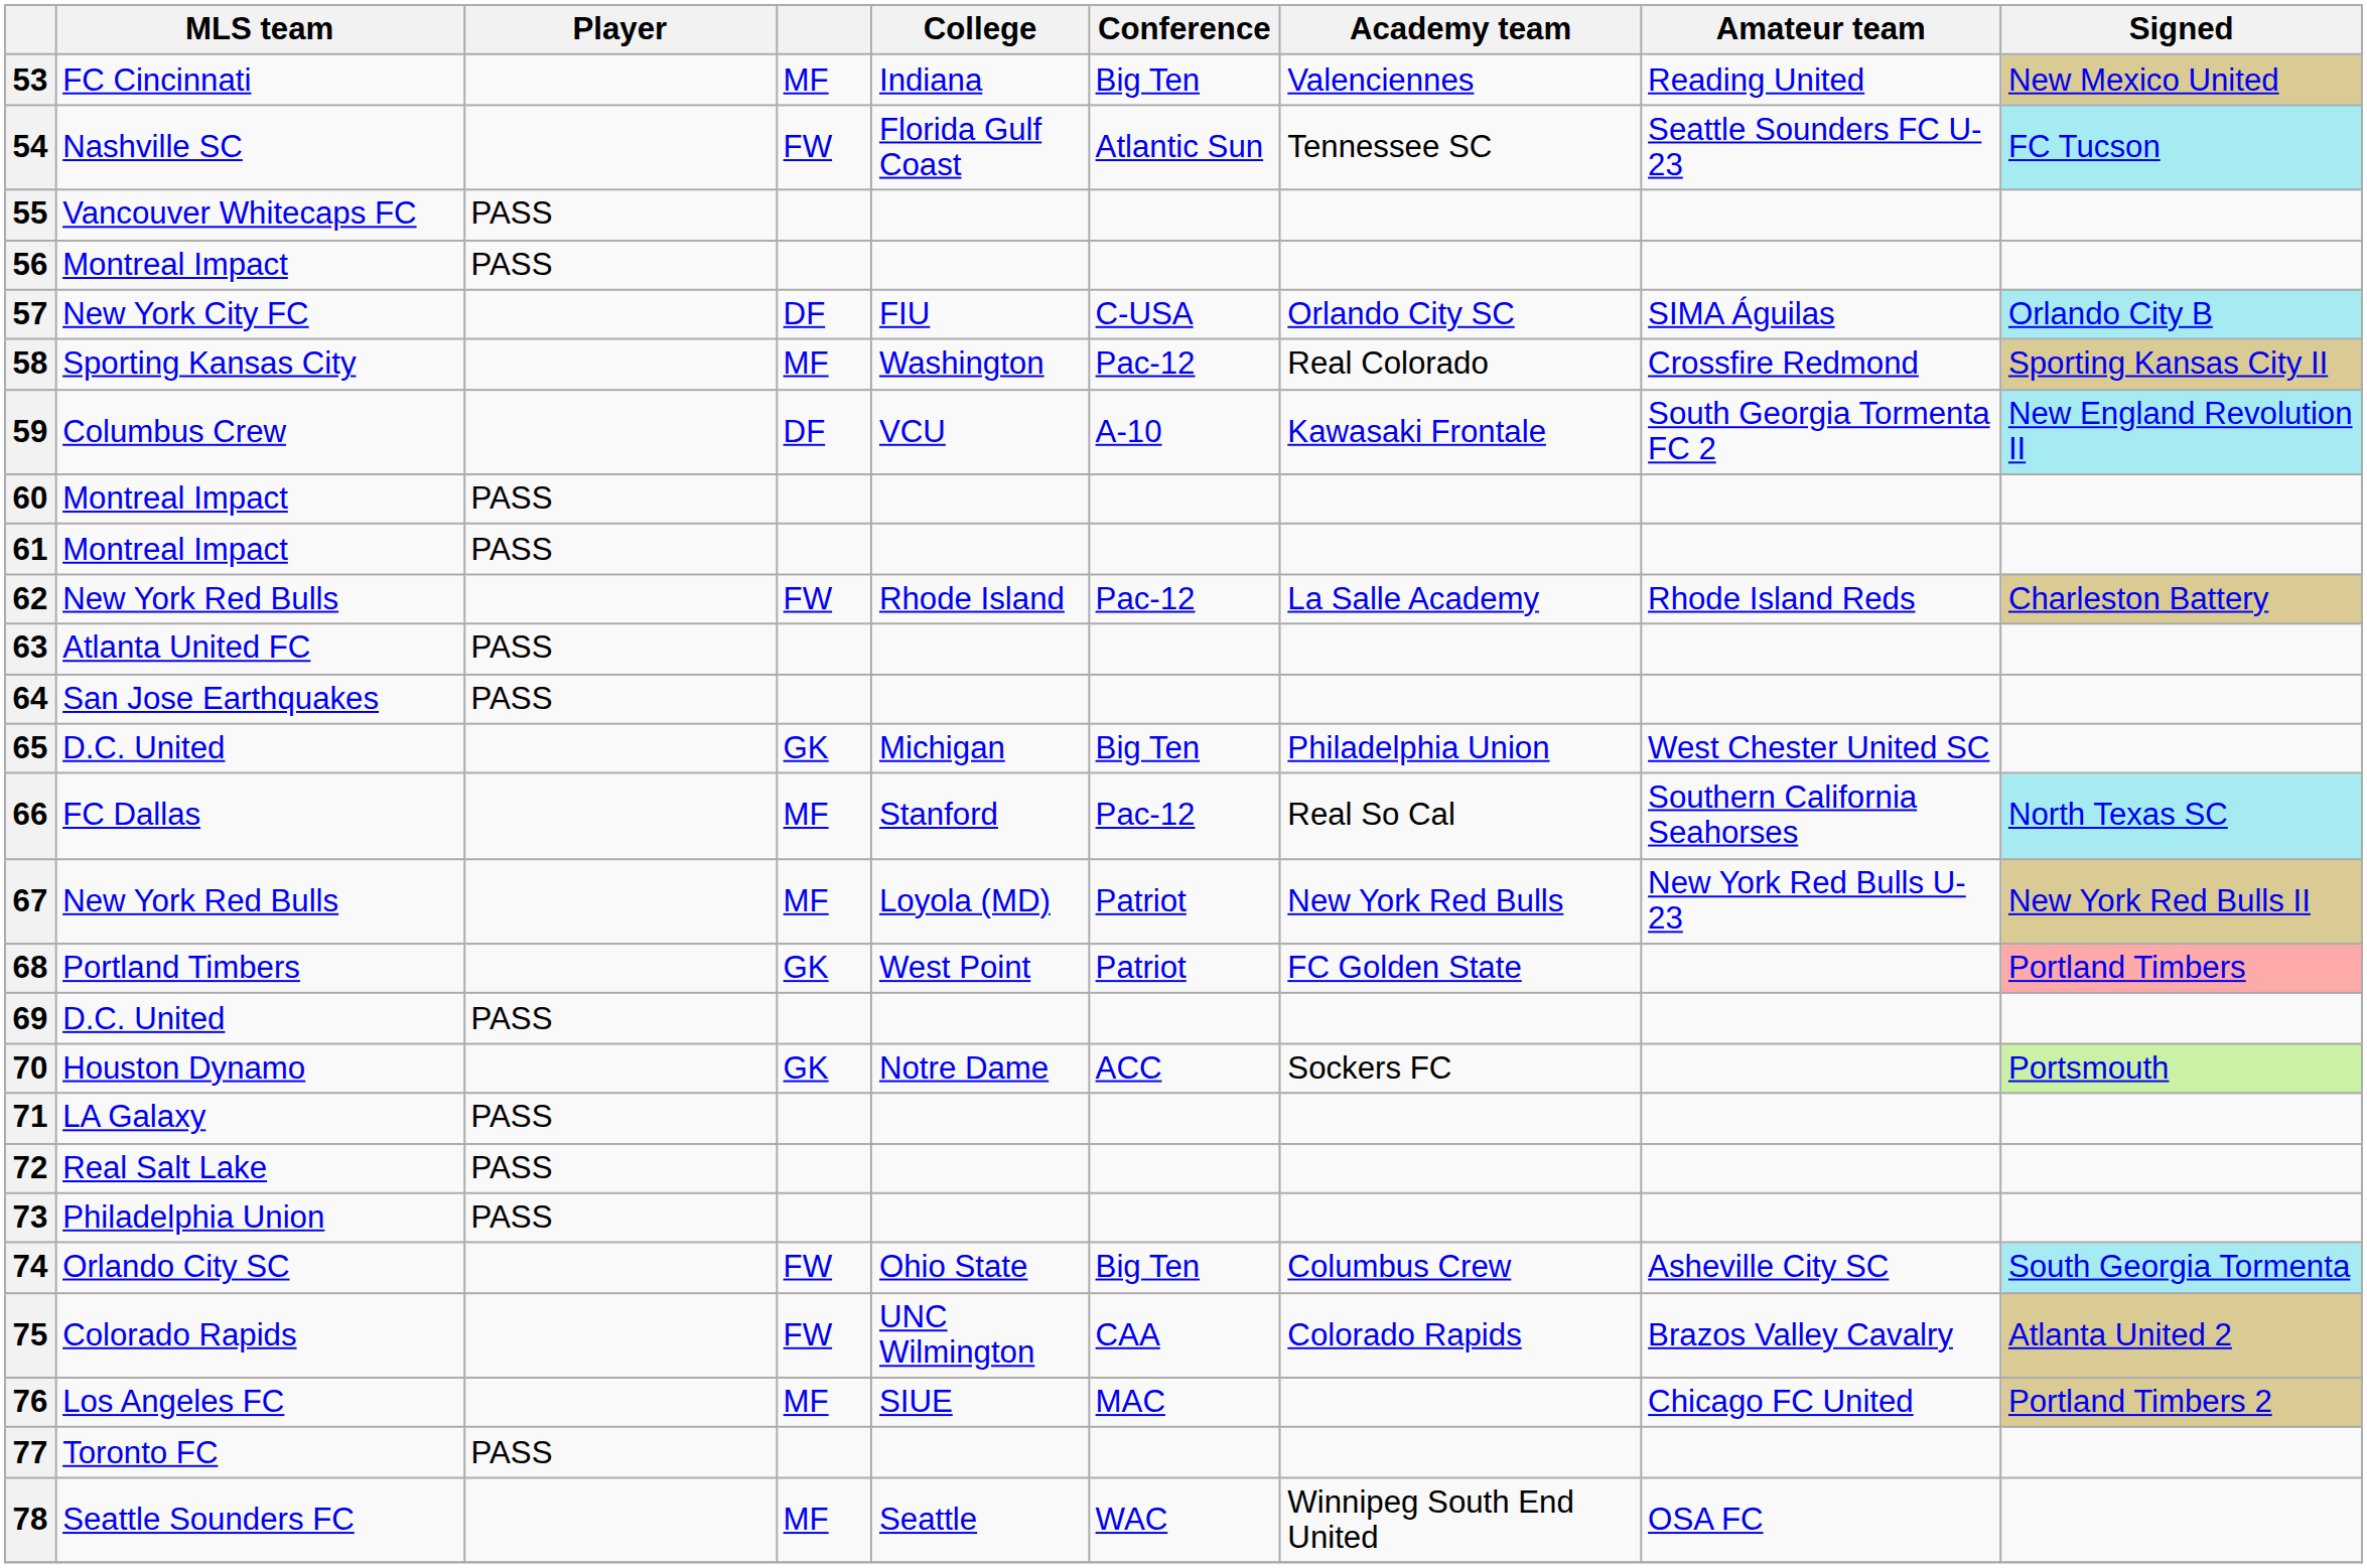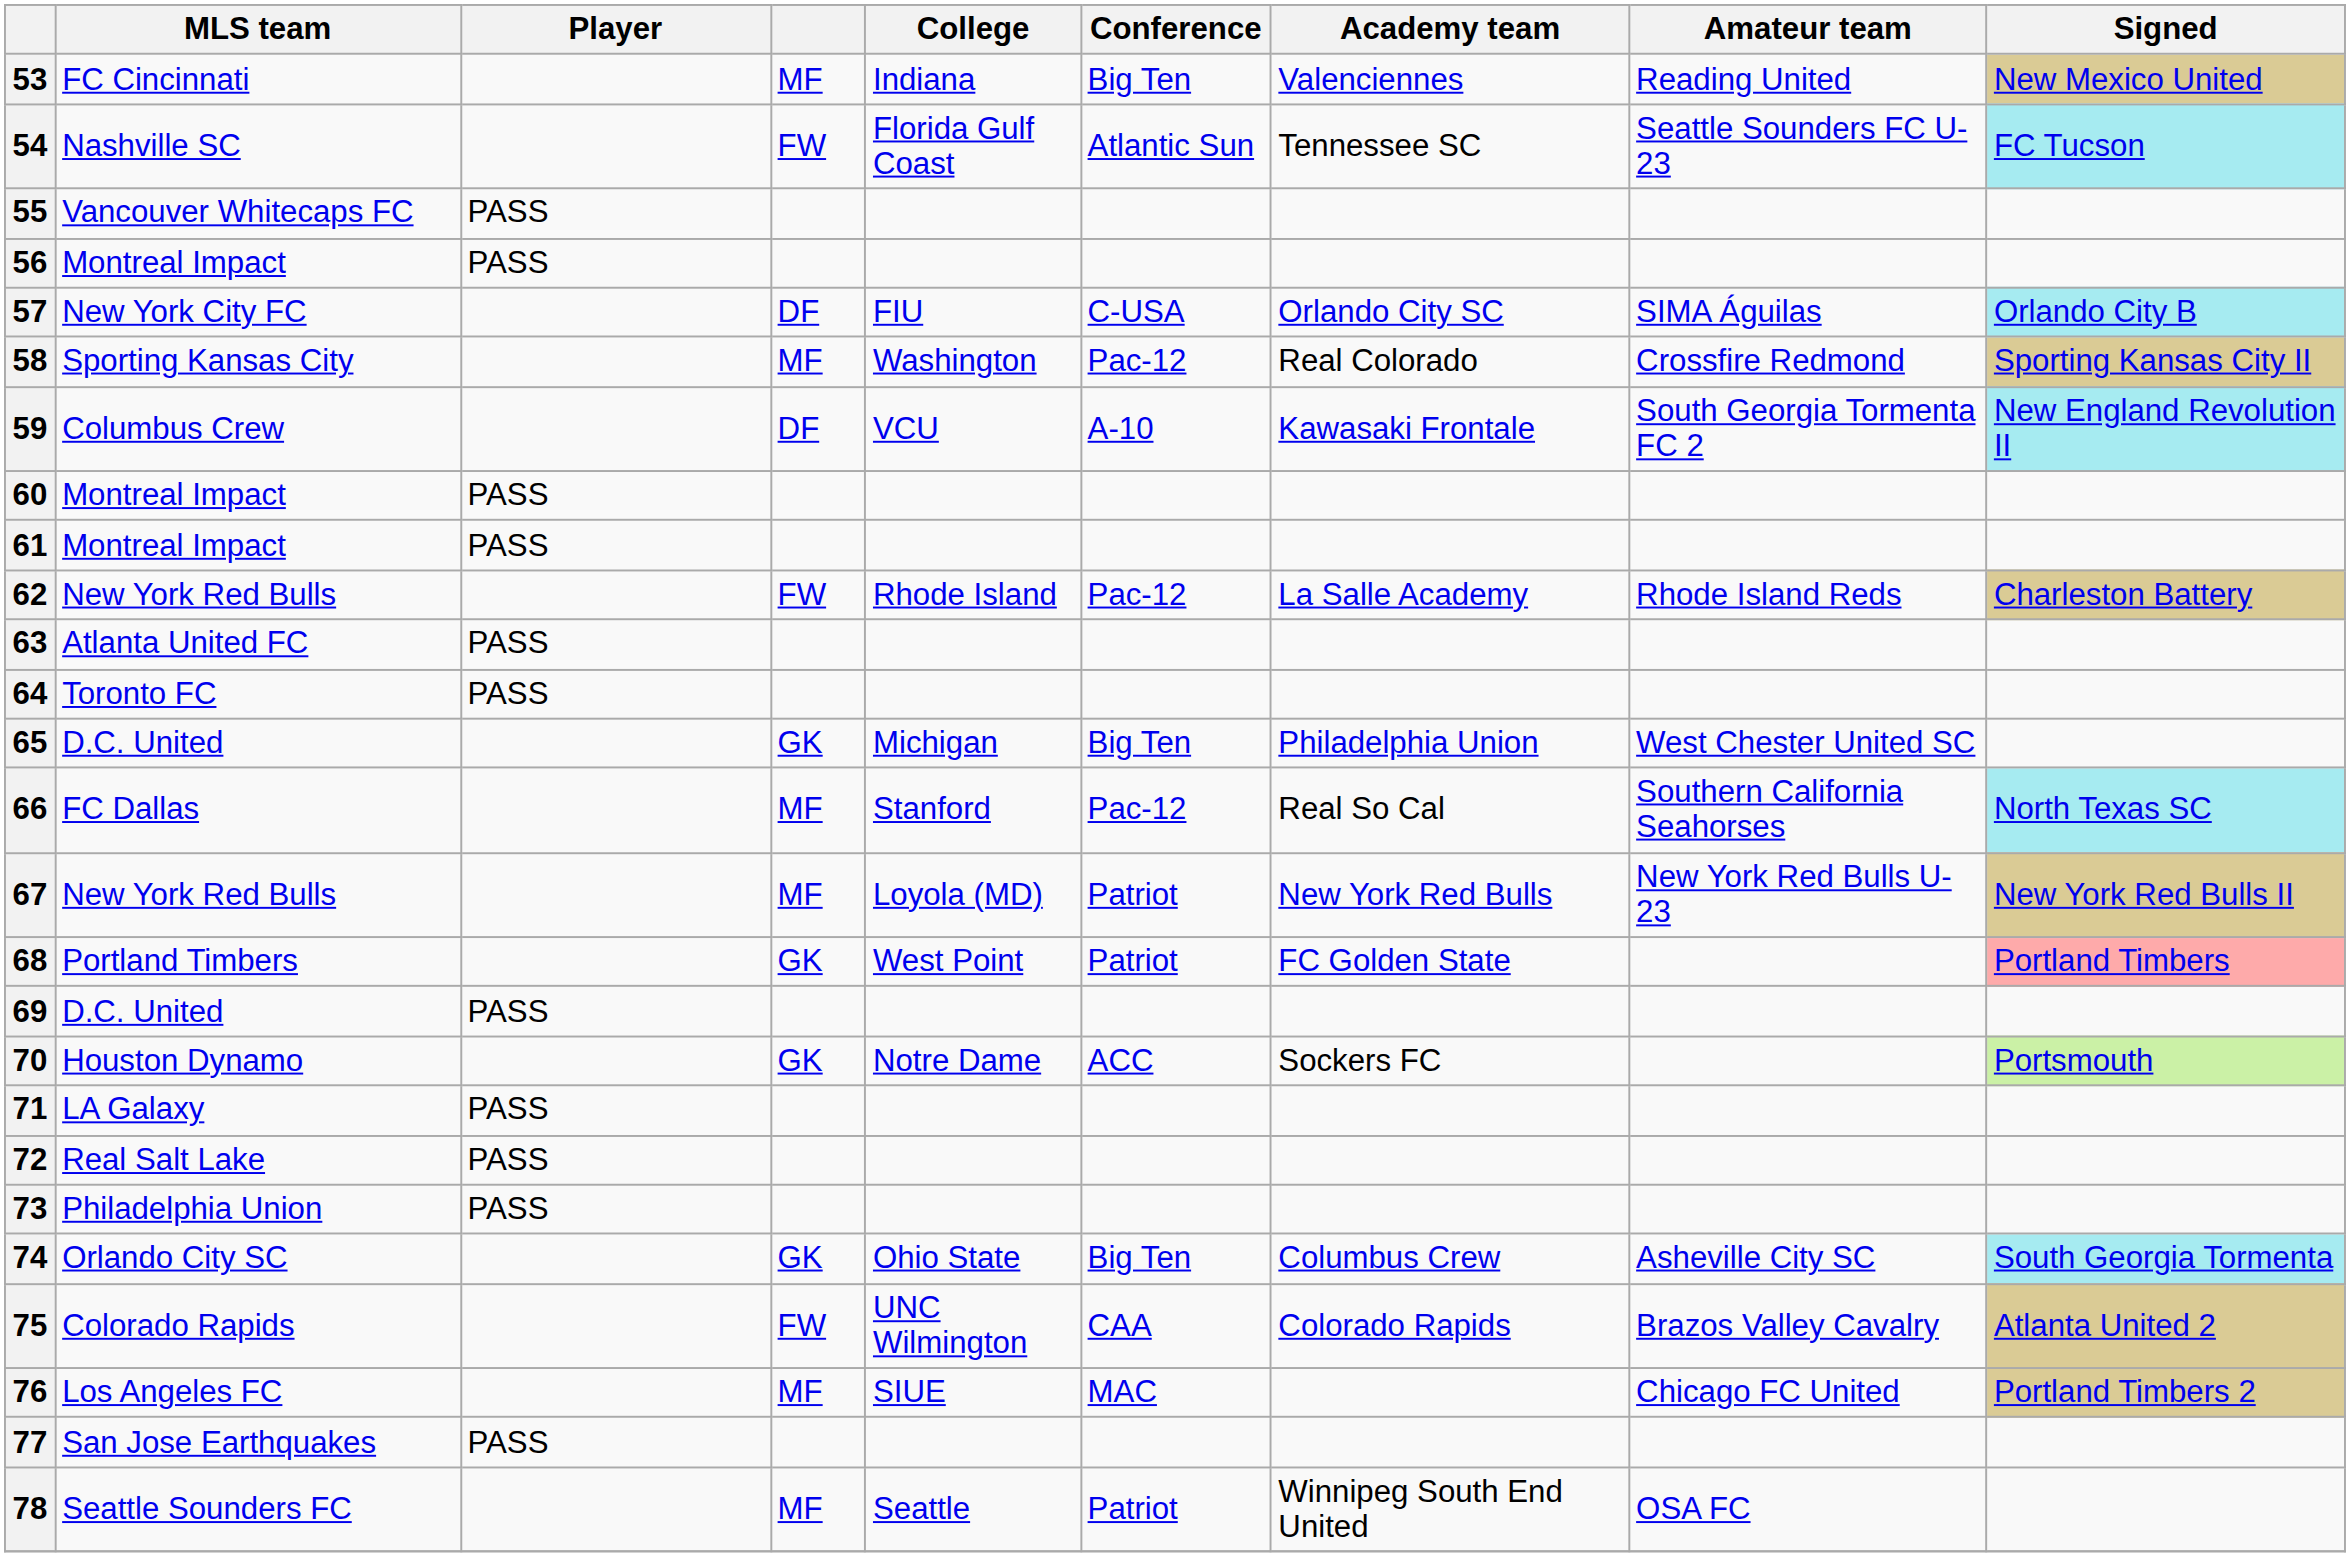64 | MLS team: San Jose Earthquakes -> Toronto FC
74 | column 4: FW -> GK
77 | MLS team: Toronto FC -> San Jose Earthquakes
78 | Conference: WAC -> Patriot
